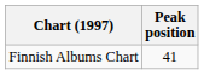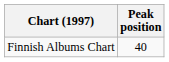Finnish Albums Chart | Peak position: 41 -> 40
